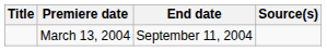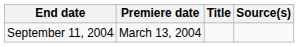columns swapped: Title <-> End date
